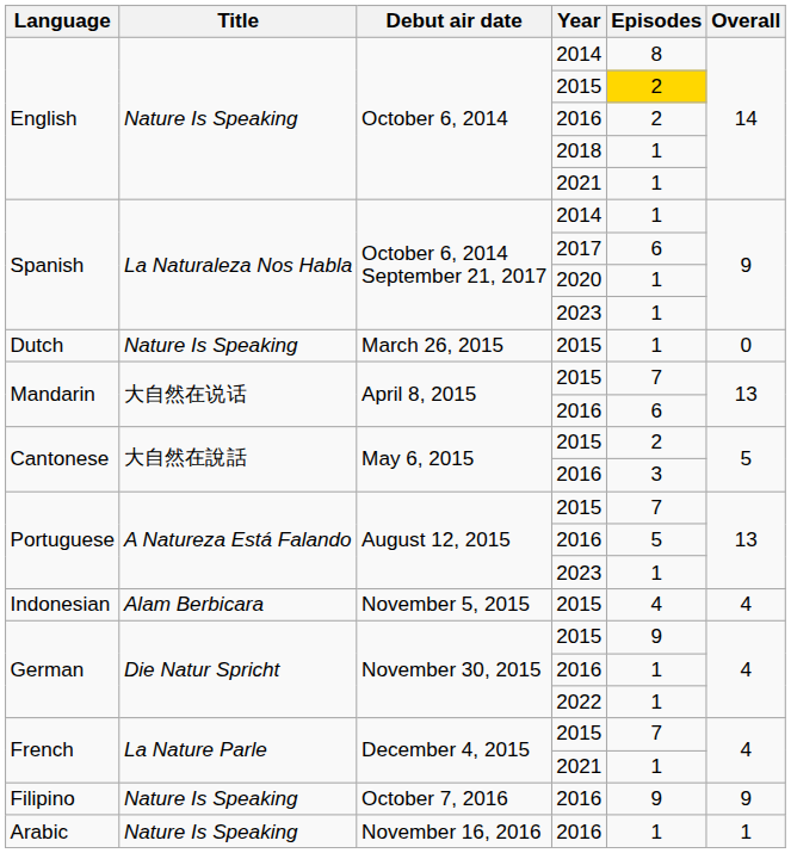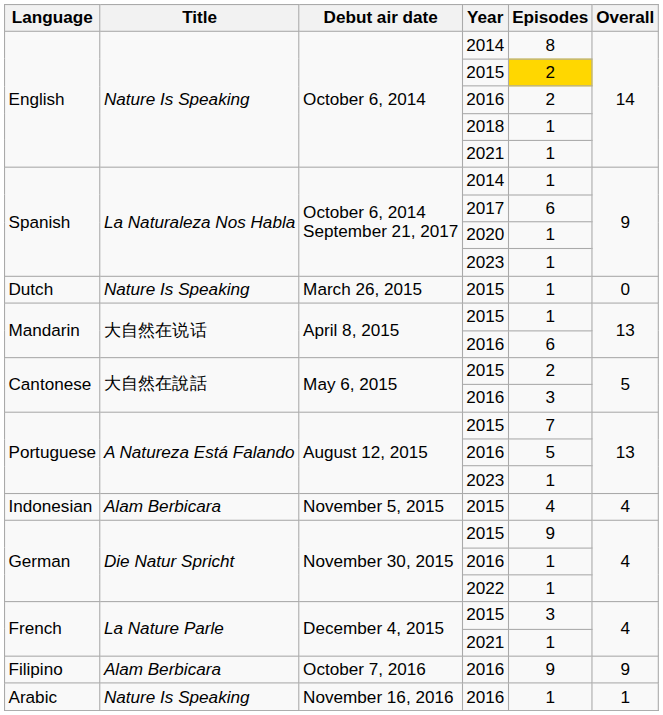Mandarin / 2015 | Episodes: 7 -> 1
French / 2015 | Episodes: 7 -> 3
Filipino | Title: Nature Is Speaking -> Alam Berbicara
